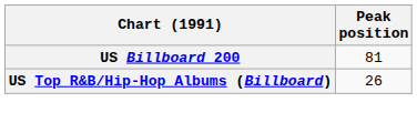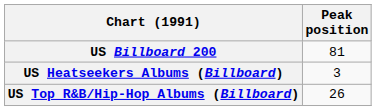+ row: US Heatseekers Albums (Billboard) | 3
